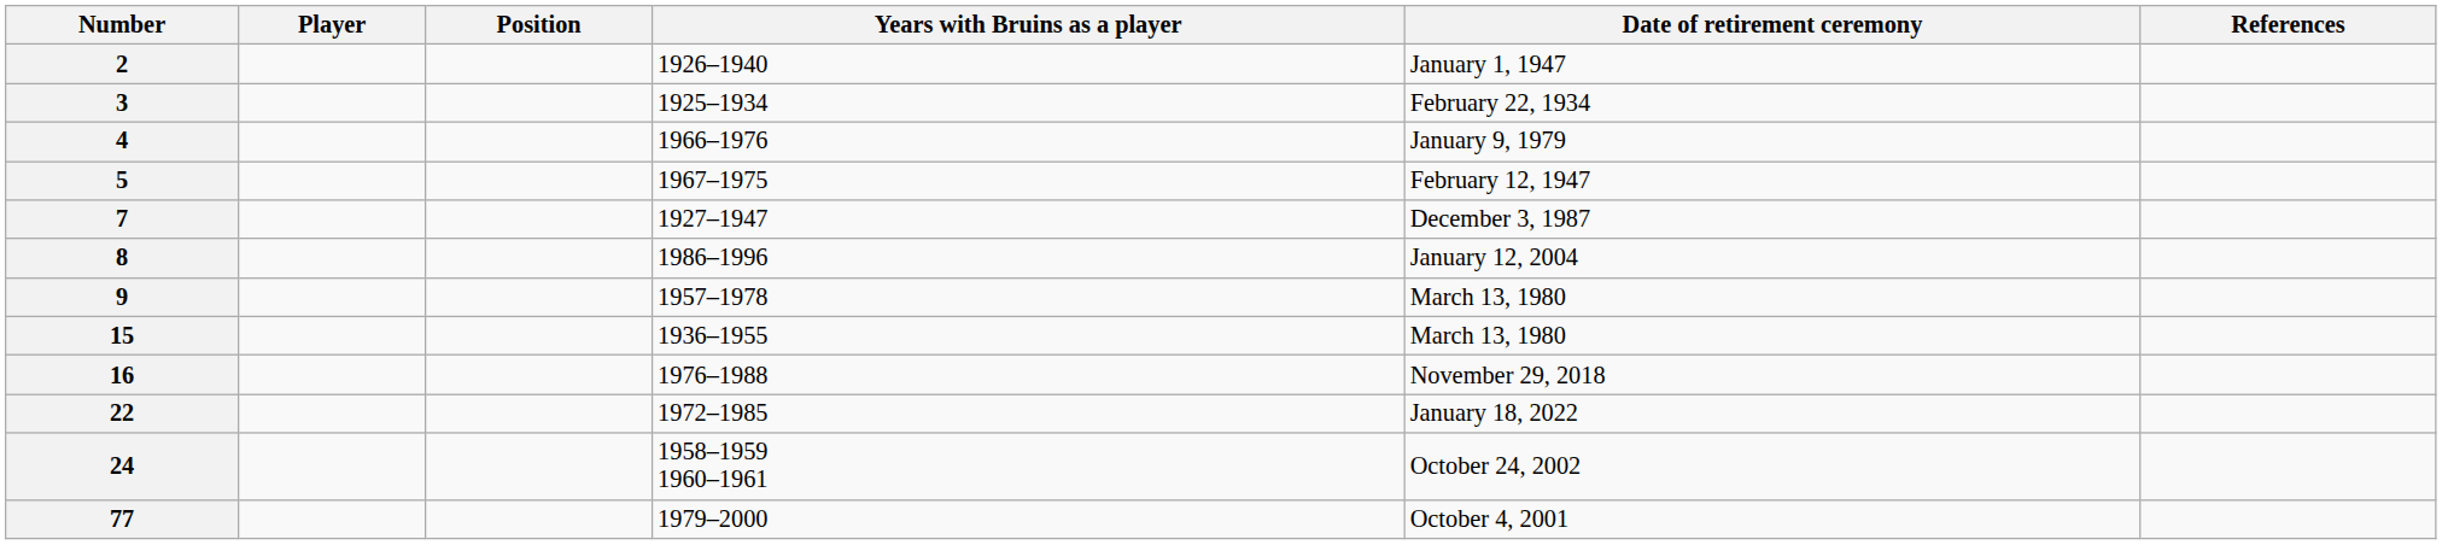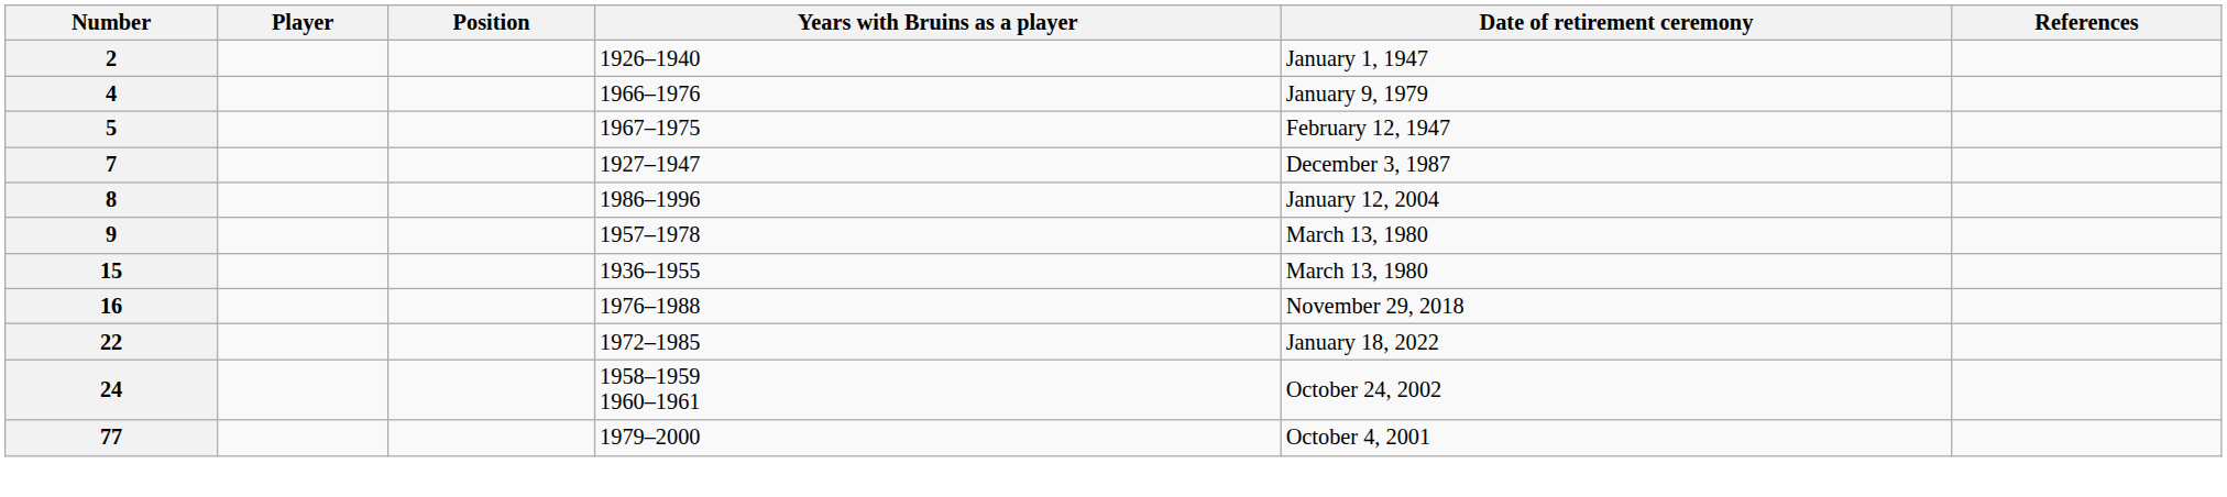- row: 3 | 1925–1934 | February 22, 1934
